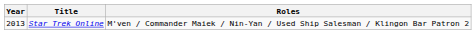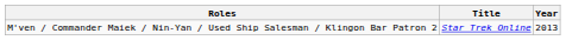columns swapped: Year <-> Roles
